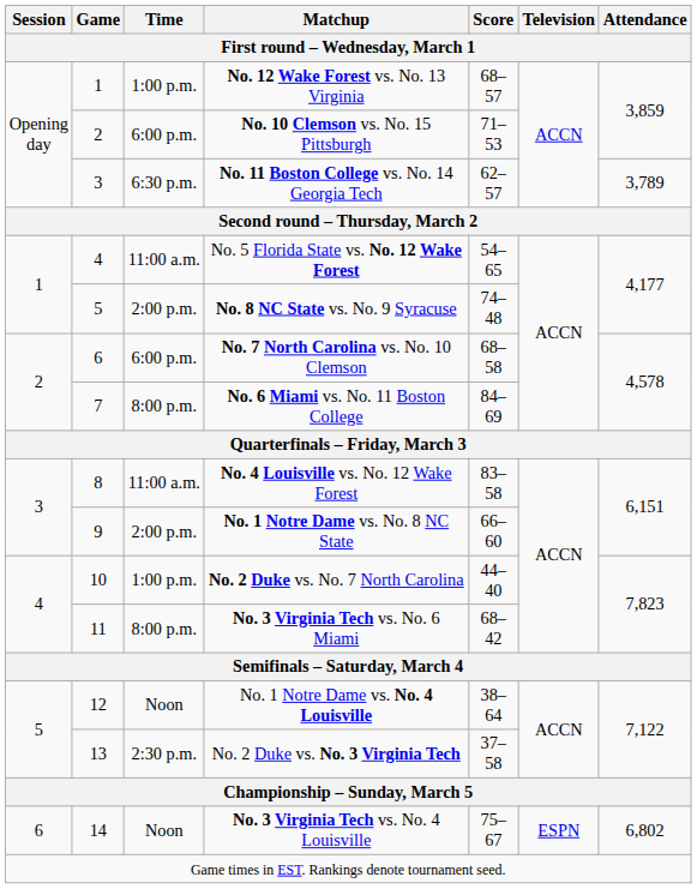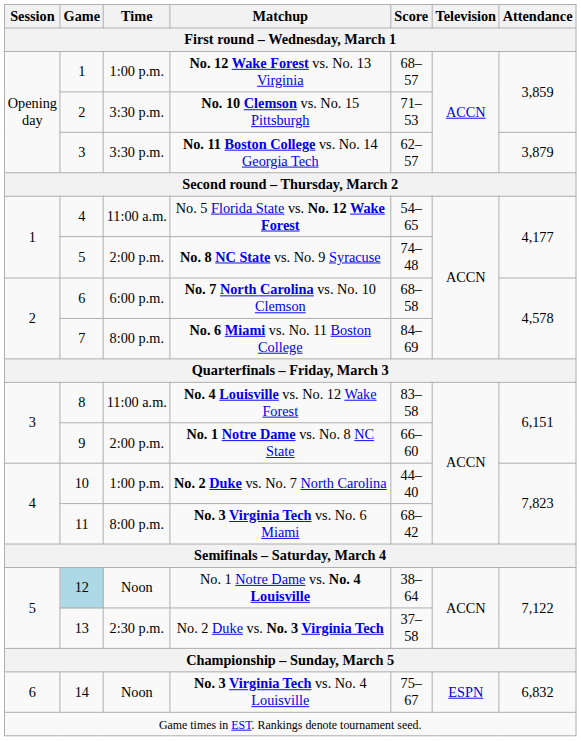No. 10 Clemson vs. No. 15 Pittsburgh | Time: 6:00 p.m. -> 3:30 p.m.
No. 11 Boston College vs. No. 14 Georgia Tech | Time: 6:30 p.m. -> 3:30 p.m.
No. 11 Boston College vs. No. 14 Georgia Tech | Attendance: 3,789 -> 3,879
No. 1 Notre Dame vs. No. 4 Louisville | Game: no background -> lightblue background
No. 3 Virginia Tech vs. No. 4 Louisville | Attendance: 6,802 -> 6,832
